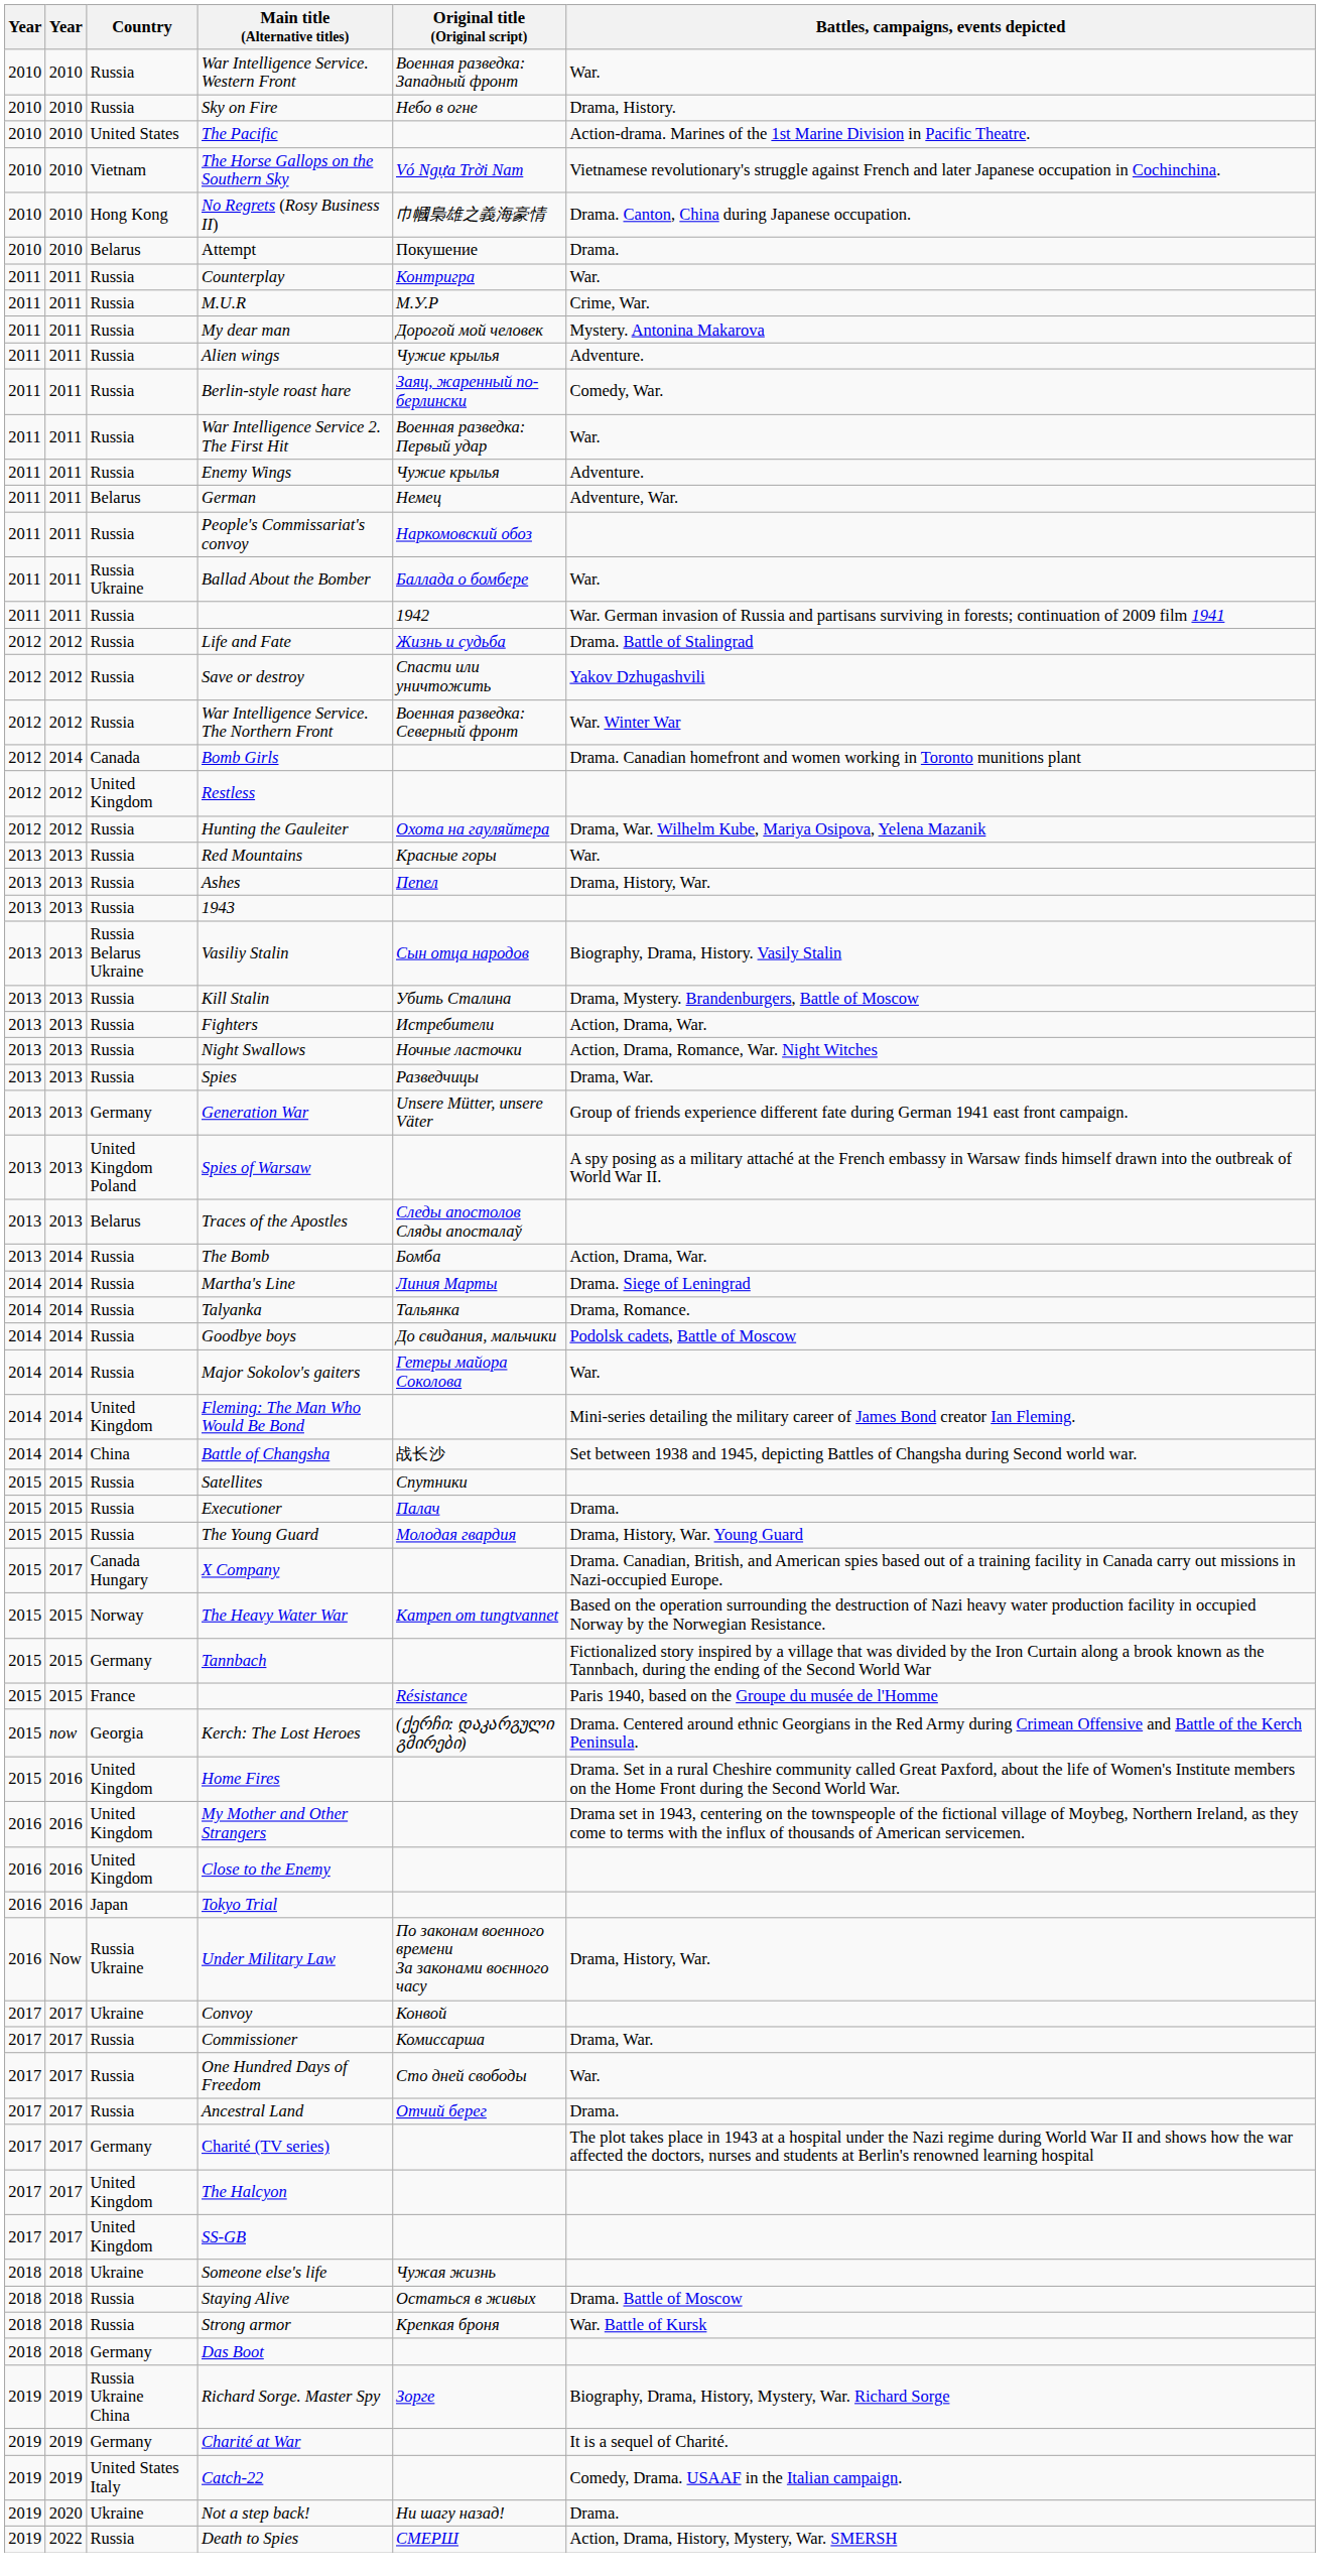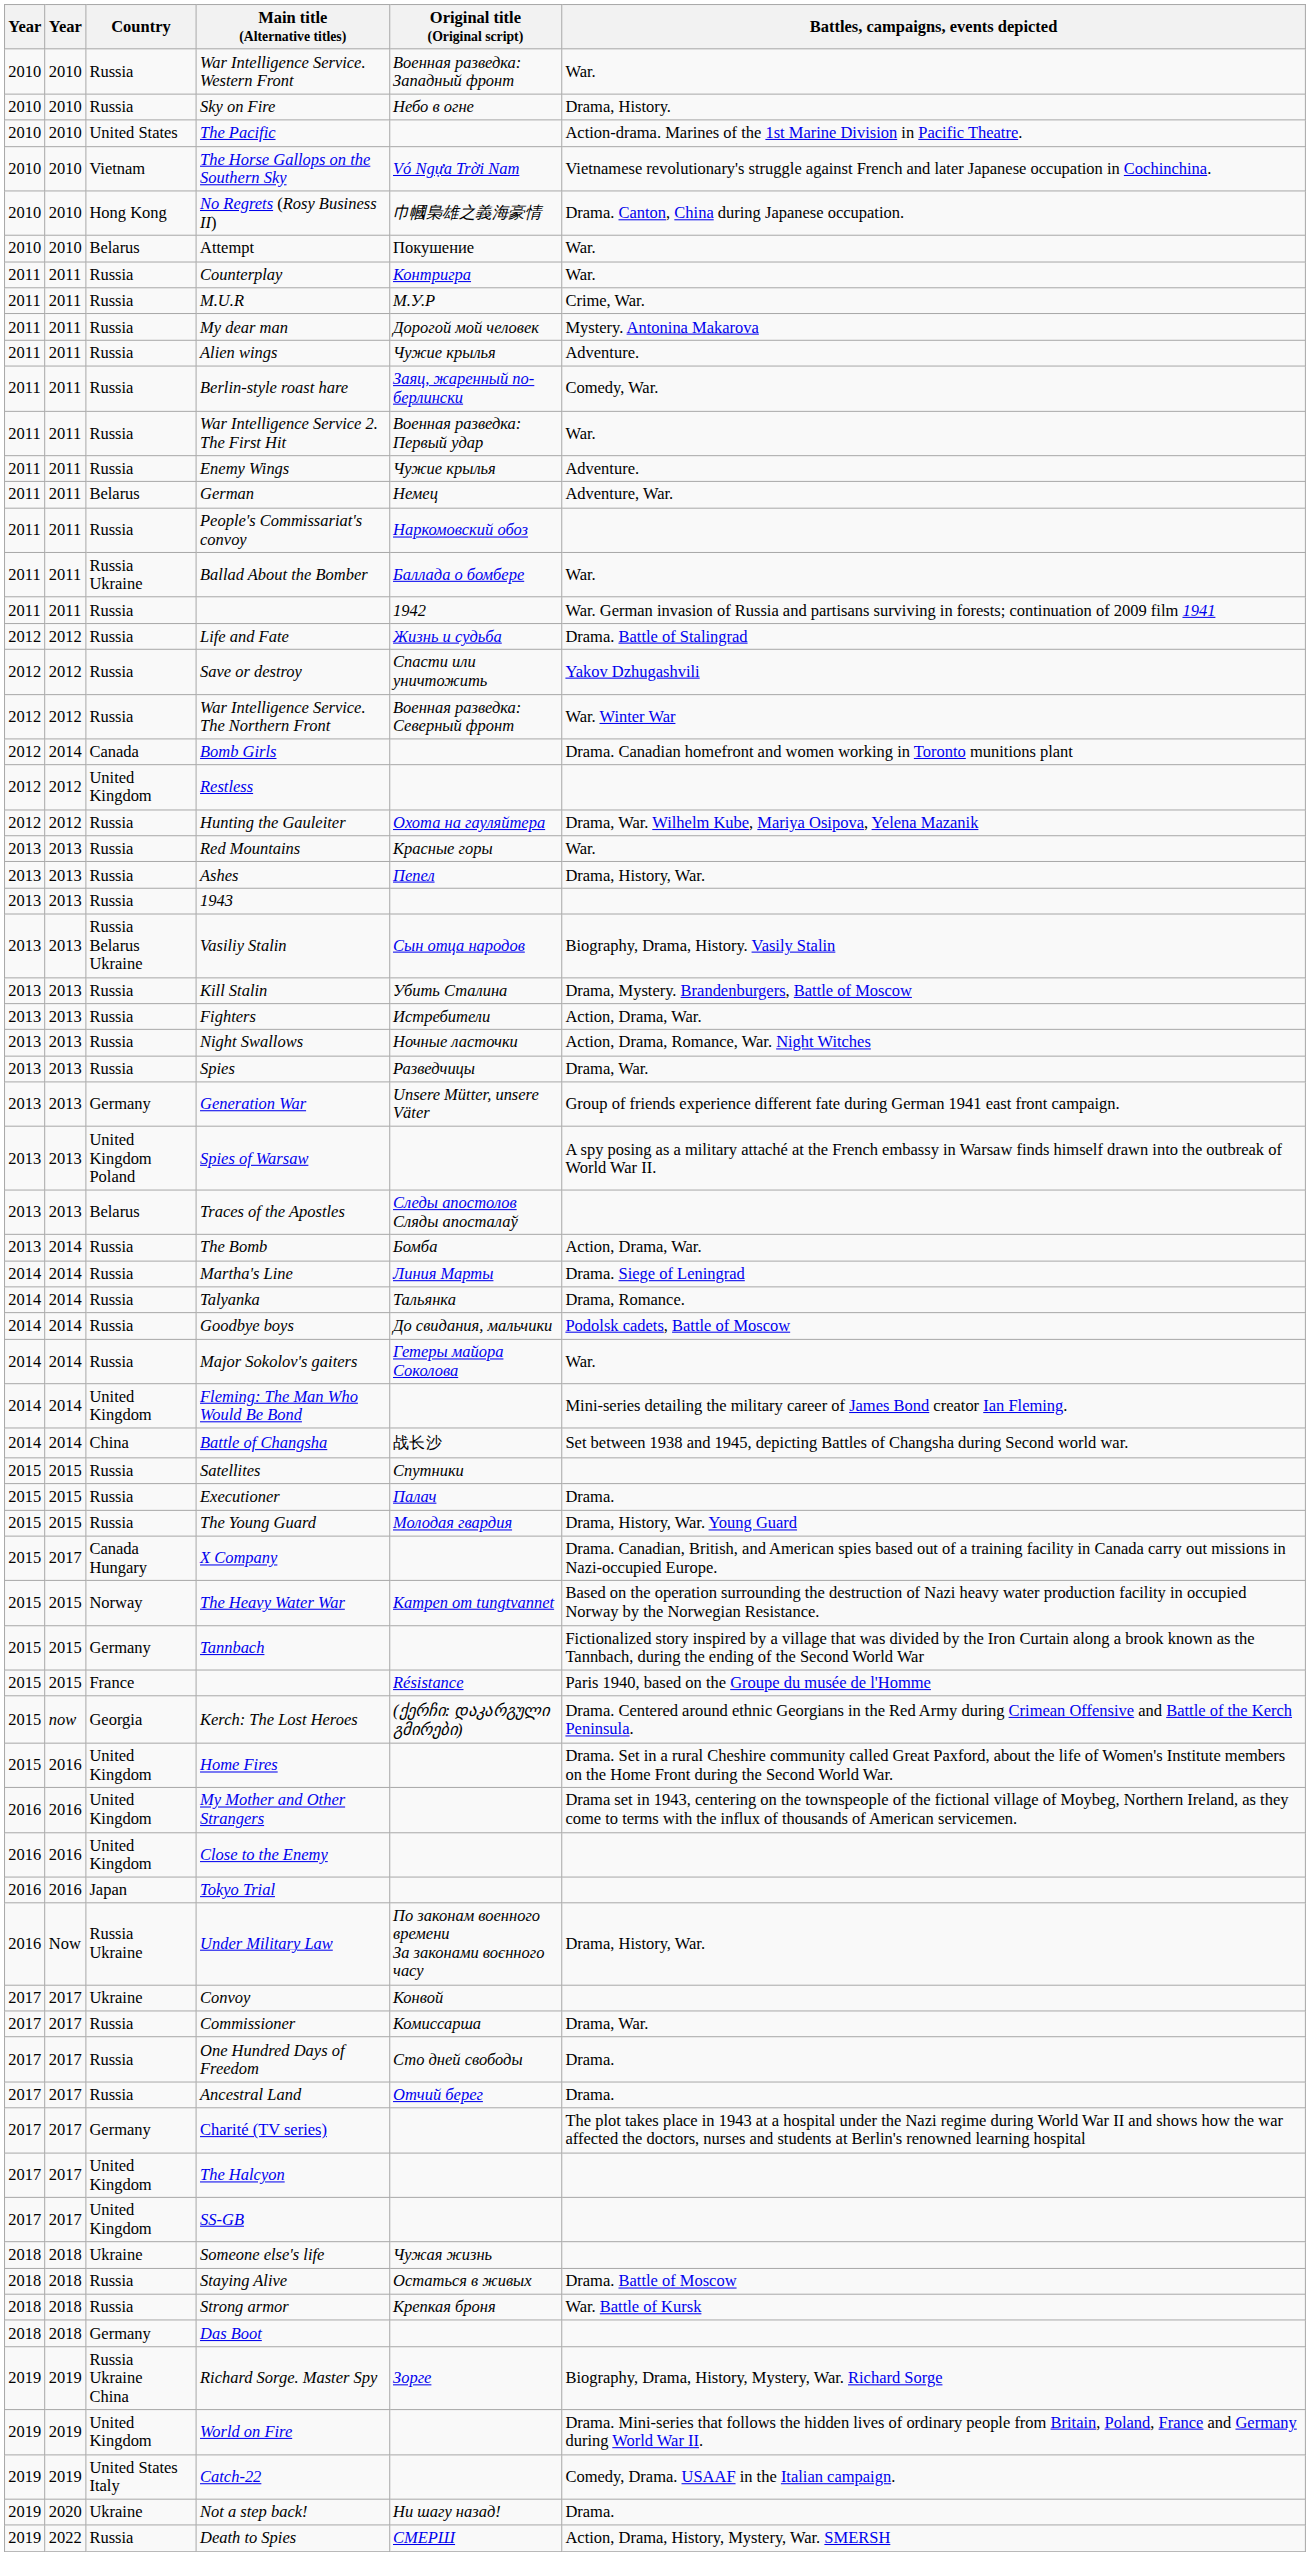Attempt | Battles, campaigns, events depicted: Drama. -> War.
One Hundred Days of Freedom | Battles, campaigns, events depicted: War. -> Drama.
- row: 2019 | 2019 | Germany | Charité at War | It is a sequel of Charité.
+ row: 2019 | 2019 | United Kingdom | World on Fire | Drama. Mini-series that follows the hidden lives of ordinary people from Britain, Poland, France and Germany during World War II.
